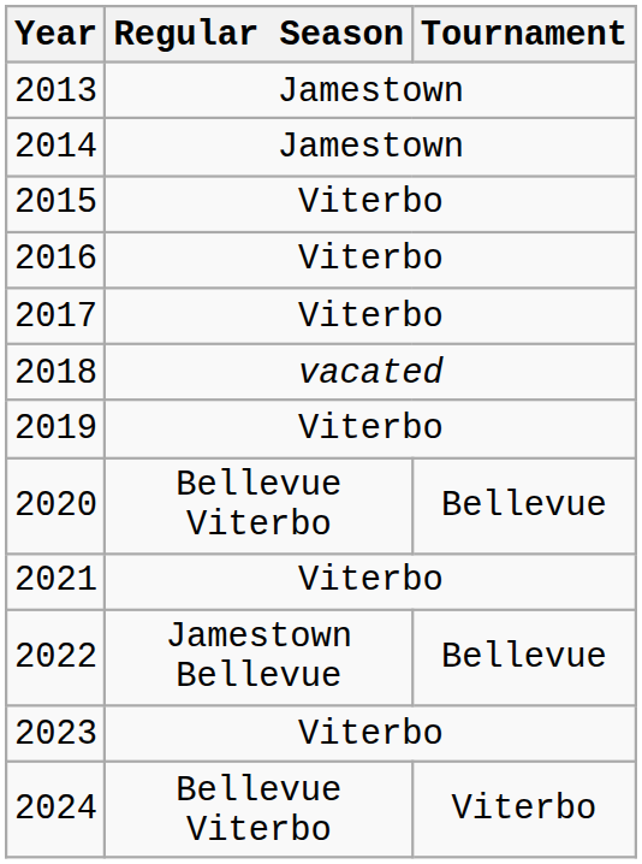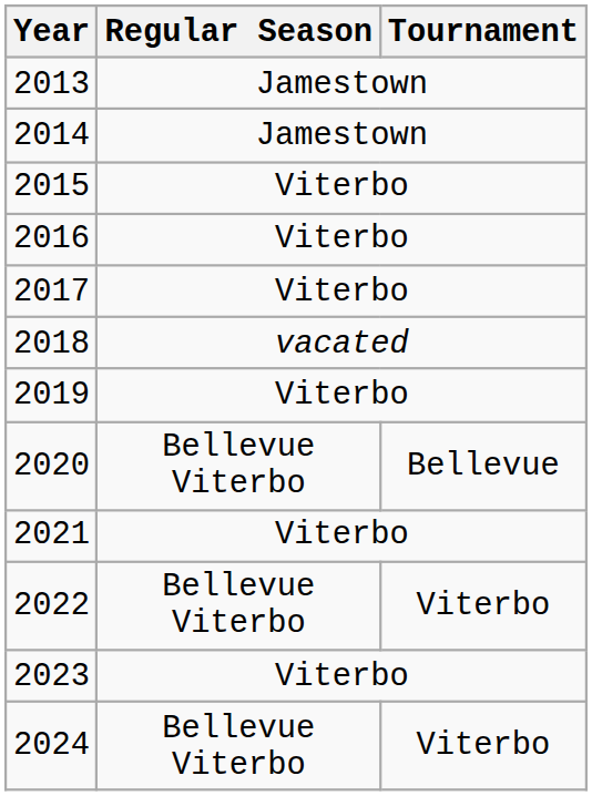2022 | Regular Season: Jamestown Bellevue -> Bellevue Viterbo
2022 | Tournament: Bellevue -> Viterbo
